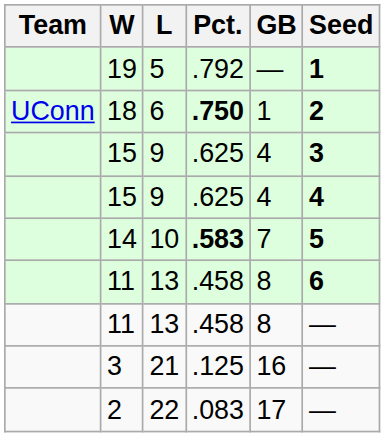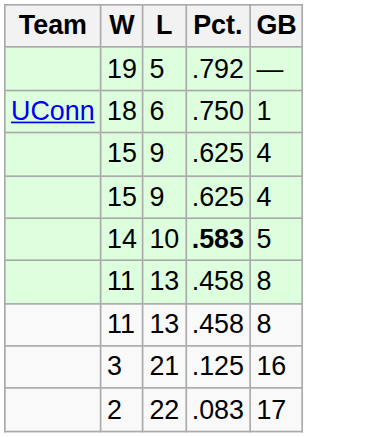- column: Seed | 1 | 2 | 3 | 4 | 5 | 6 | — | — | —
18 | Pct.: bold -> normal
14 | GB: 7 -> 5
